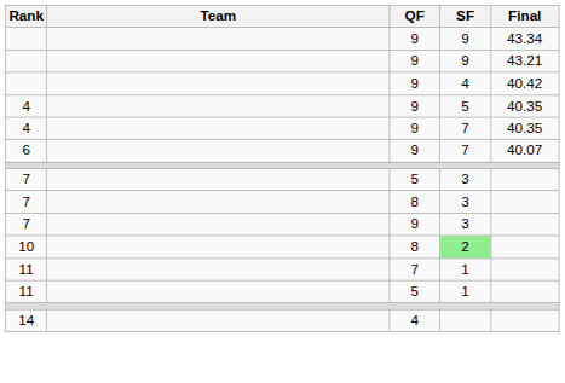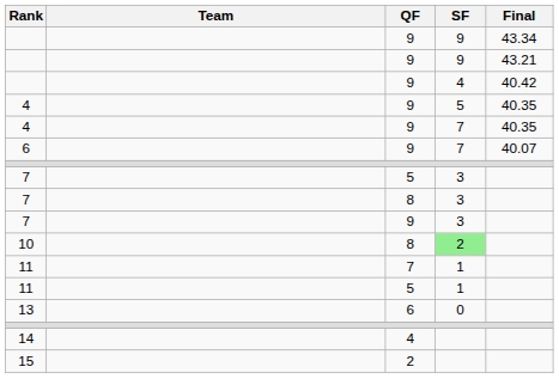+ row: 13 | 6 | 0
+ row: 15 | 2
